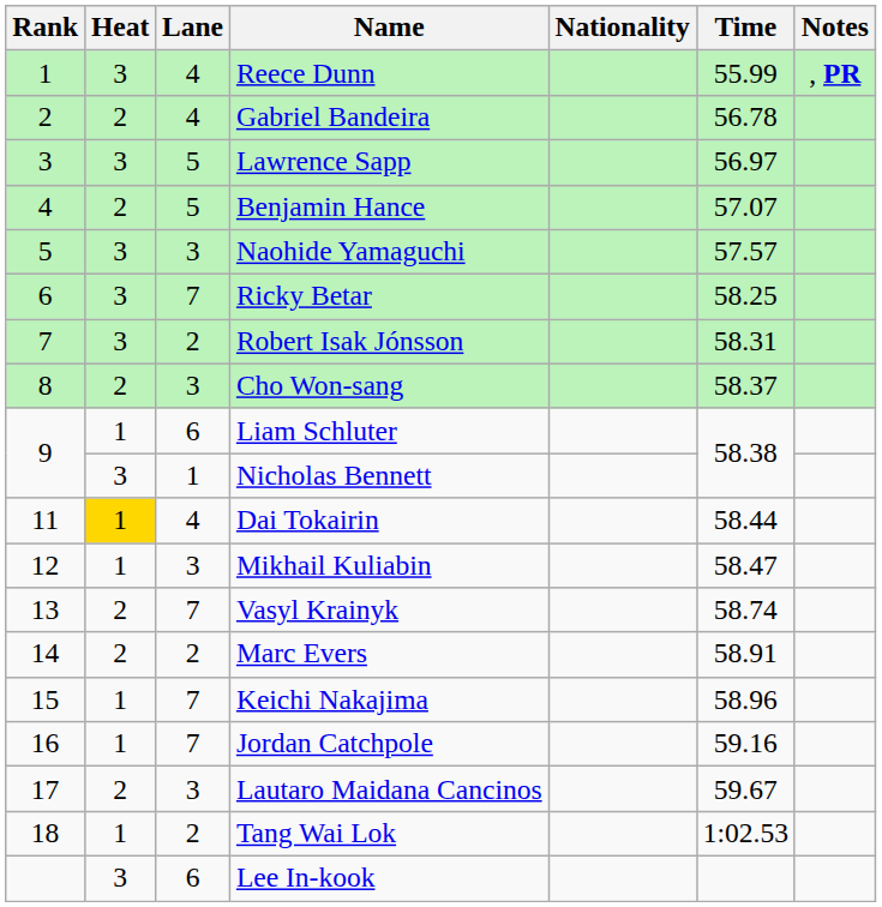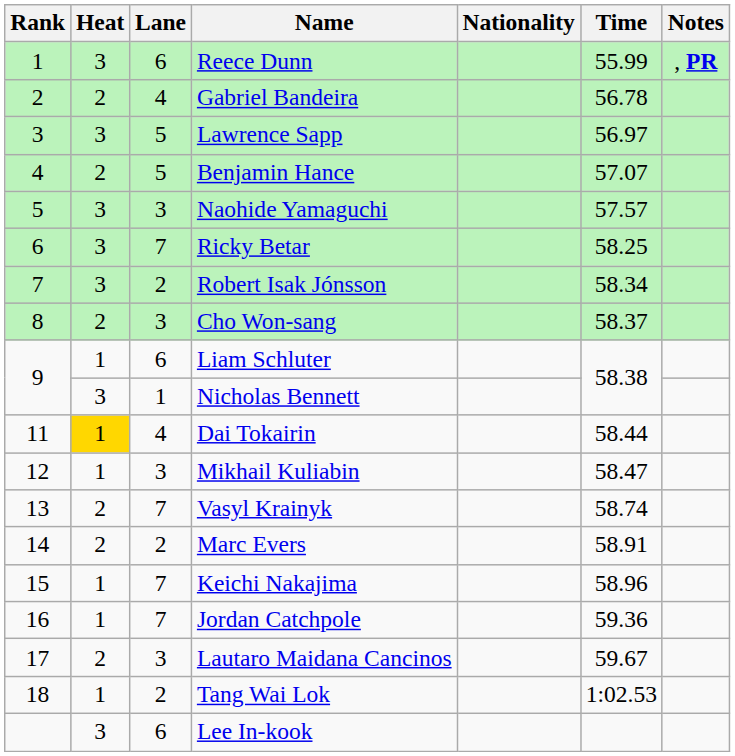Reece Dunn | Lane: 4 -> 6
Robert Isak Jónsson | Time: 58.31 -> 58.34
Jordan Catchpole | Time: 59.16 -> 59.36
